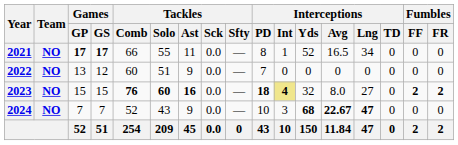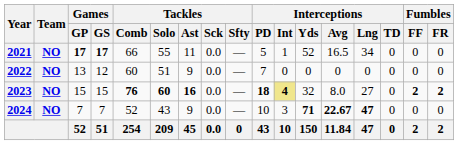2021 | Interceptions / PD: 8 -> 5
2024 | Interceptions / Yds: 68 -> 71
